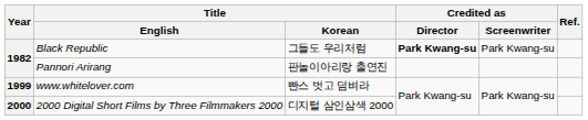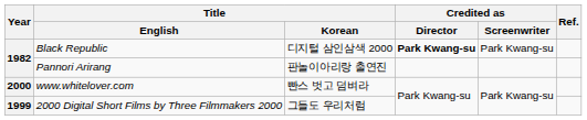Black Republic | Title / Korean: 그들도 우리처럼 -> 디지털 삼인삼색 2000
www.whitelover.com | Year: 1999 -> 2000
2000 Digital Short Films by Three Filmmakers 2000 | Year: 2000 -> 1999
2000 Digital Short Films by Three Filmmakers 2000 | Title / Korean: 디지털 삼인삼색 2000 -> 그들도 우리처럼
